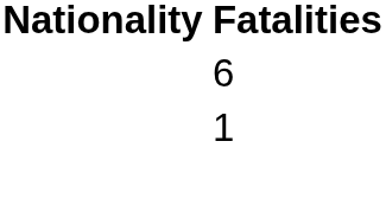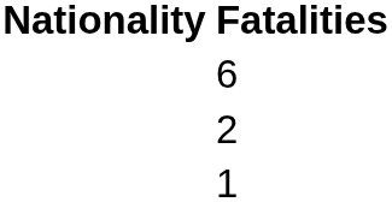+ row: 2
